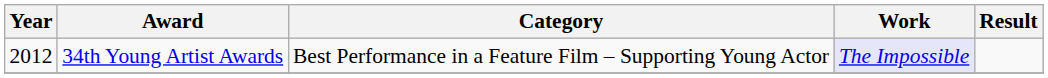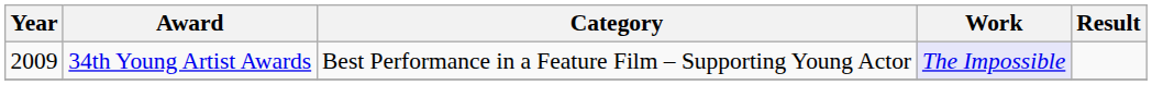34th Young Artist Awards | Year: 2012 -> 2009
